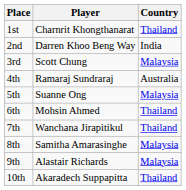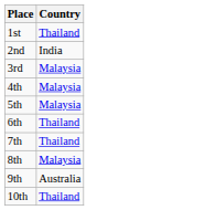- column: Player | Charnrit Khongthanarat | Darren Khoo Beng Way | Scott Chung | Ramaraj Sundraraj | Suanne Ong | Mohsin Ahmed | Wanchana Jirapitikul | Samitha Amarasinghe | Alastair Richards | Akaradech Suppapitta
4th | Country: Australia -> Malaysia
9th | Country: Malaysia -> Australia
